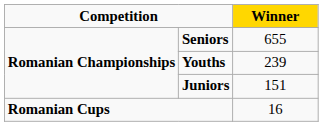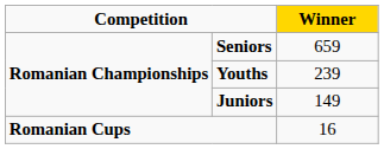Seniors | Winner: 655 -> 659
Juniors | Winner: 151 -> 149
